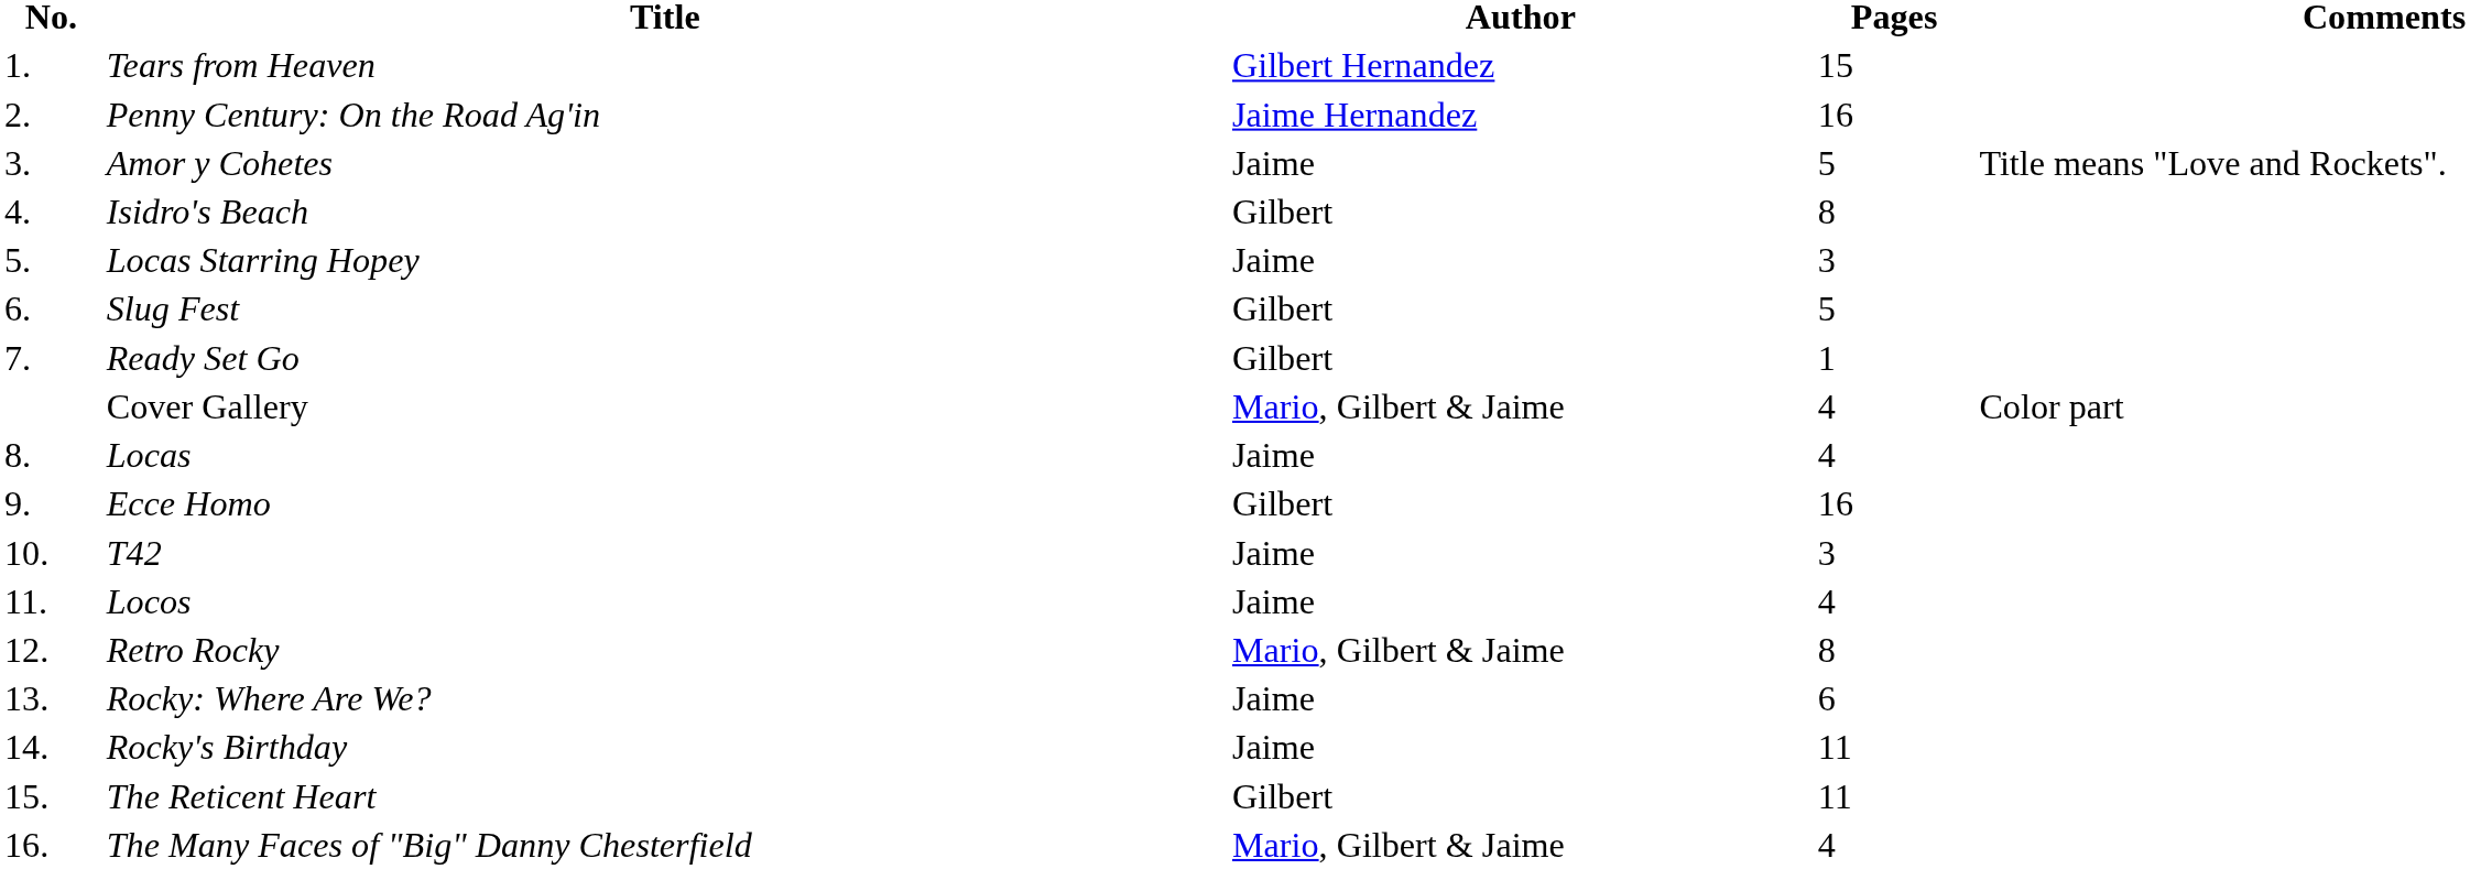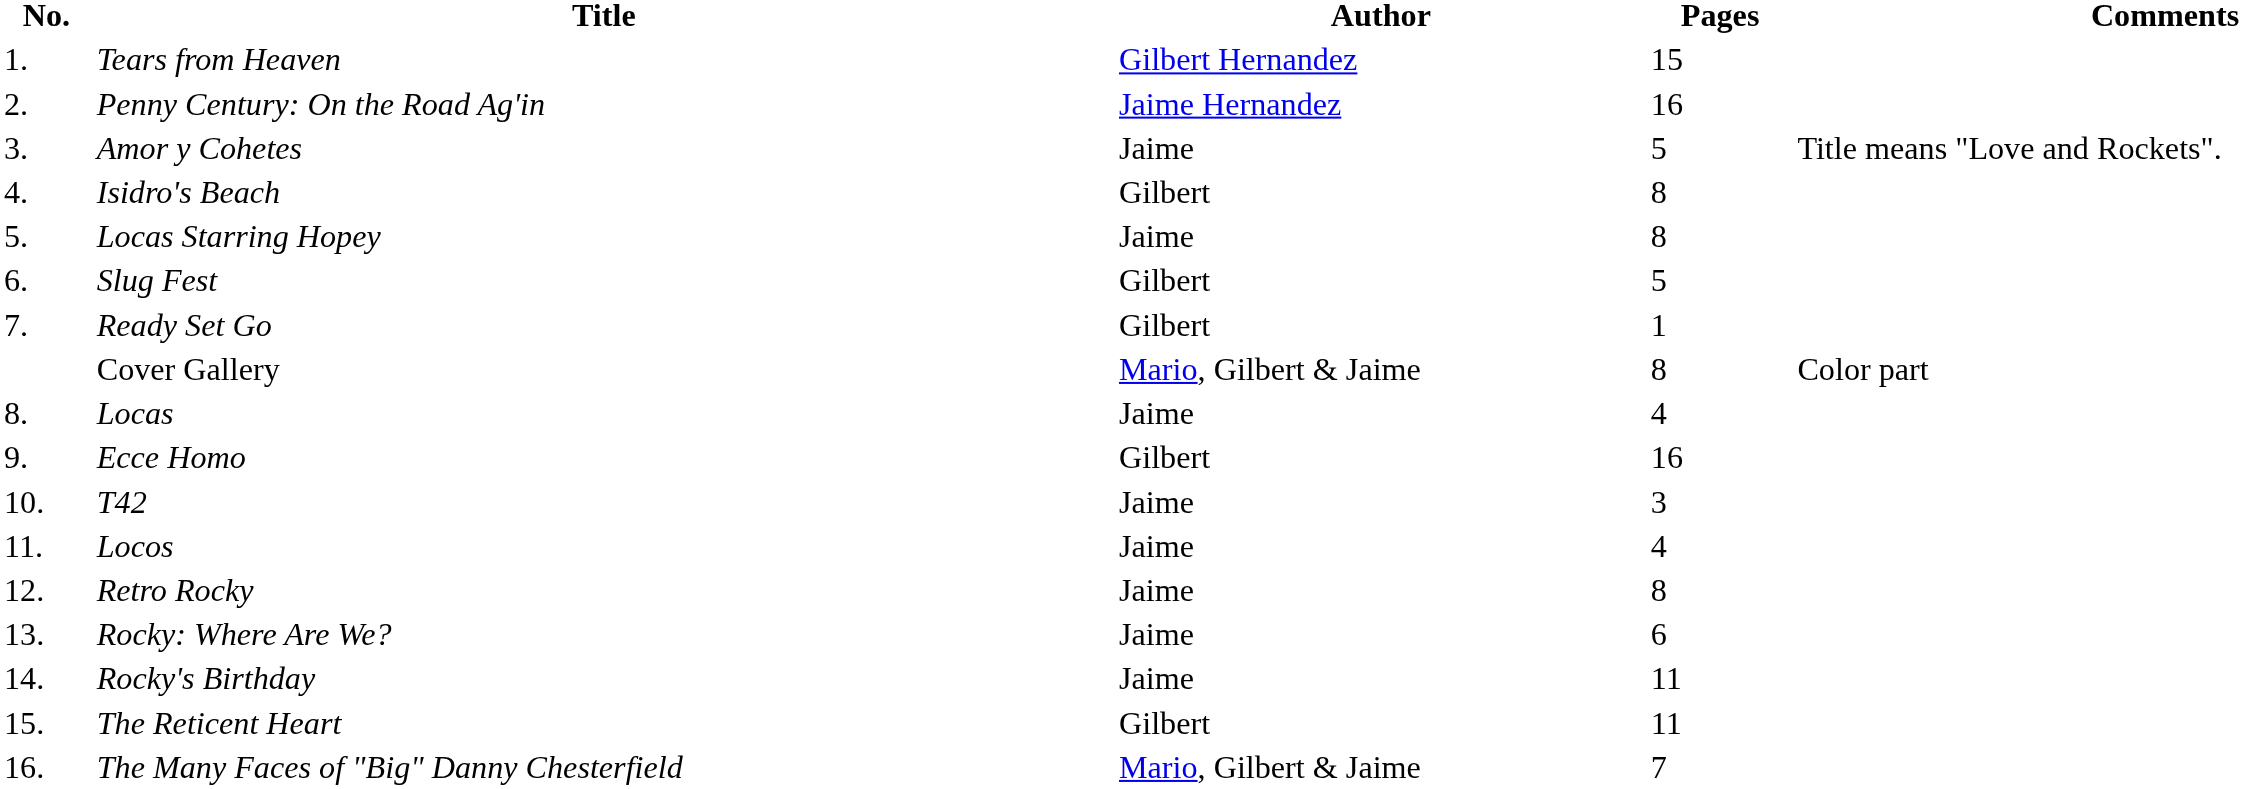Locas Starring Hopey | Pages: 3 -> 8
Cover Gallery | Pages: 4 -> 8
Retro Rocky | Author: Mario, Gilbert & Jaime -> Jaime
The Many Faces of "Big" Danny Chesterfield | Pages: 4 -> 7
